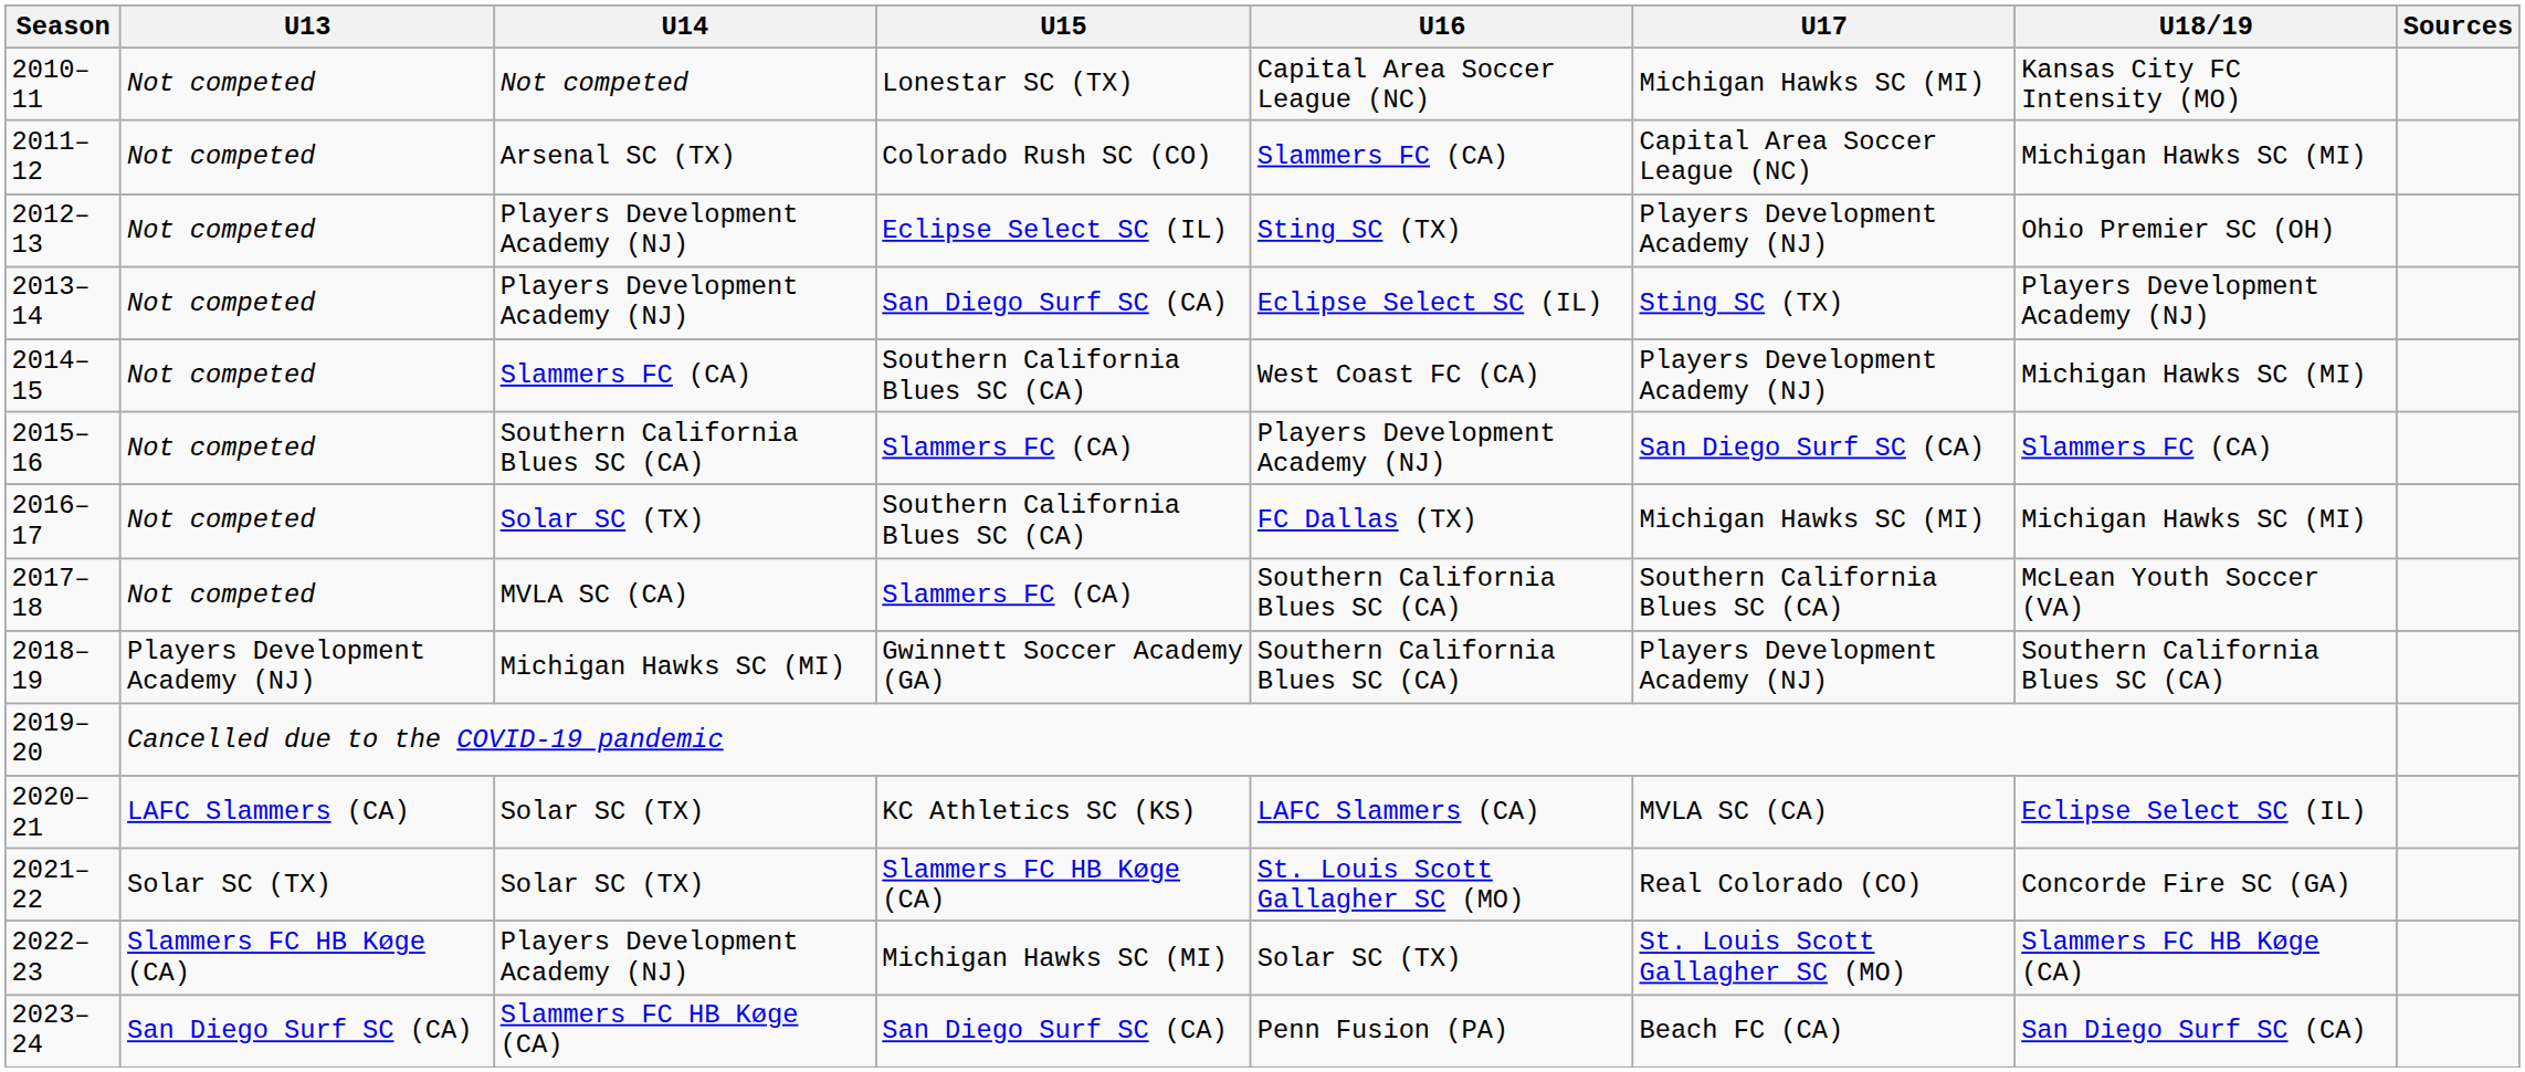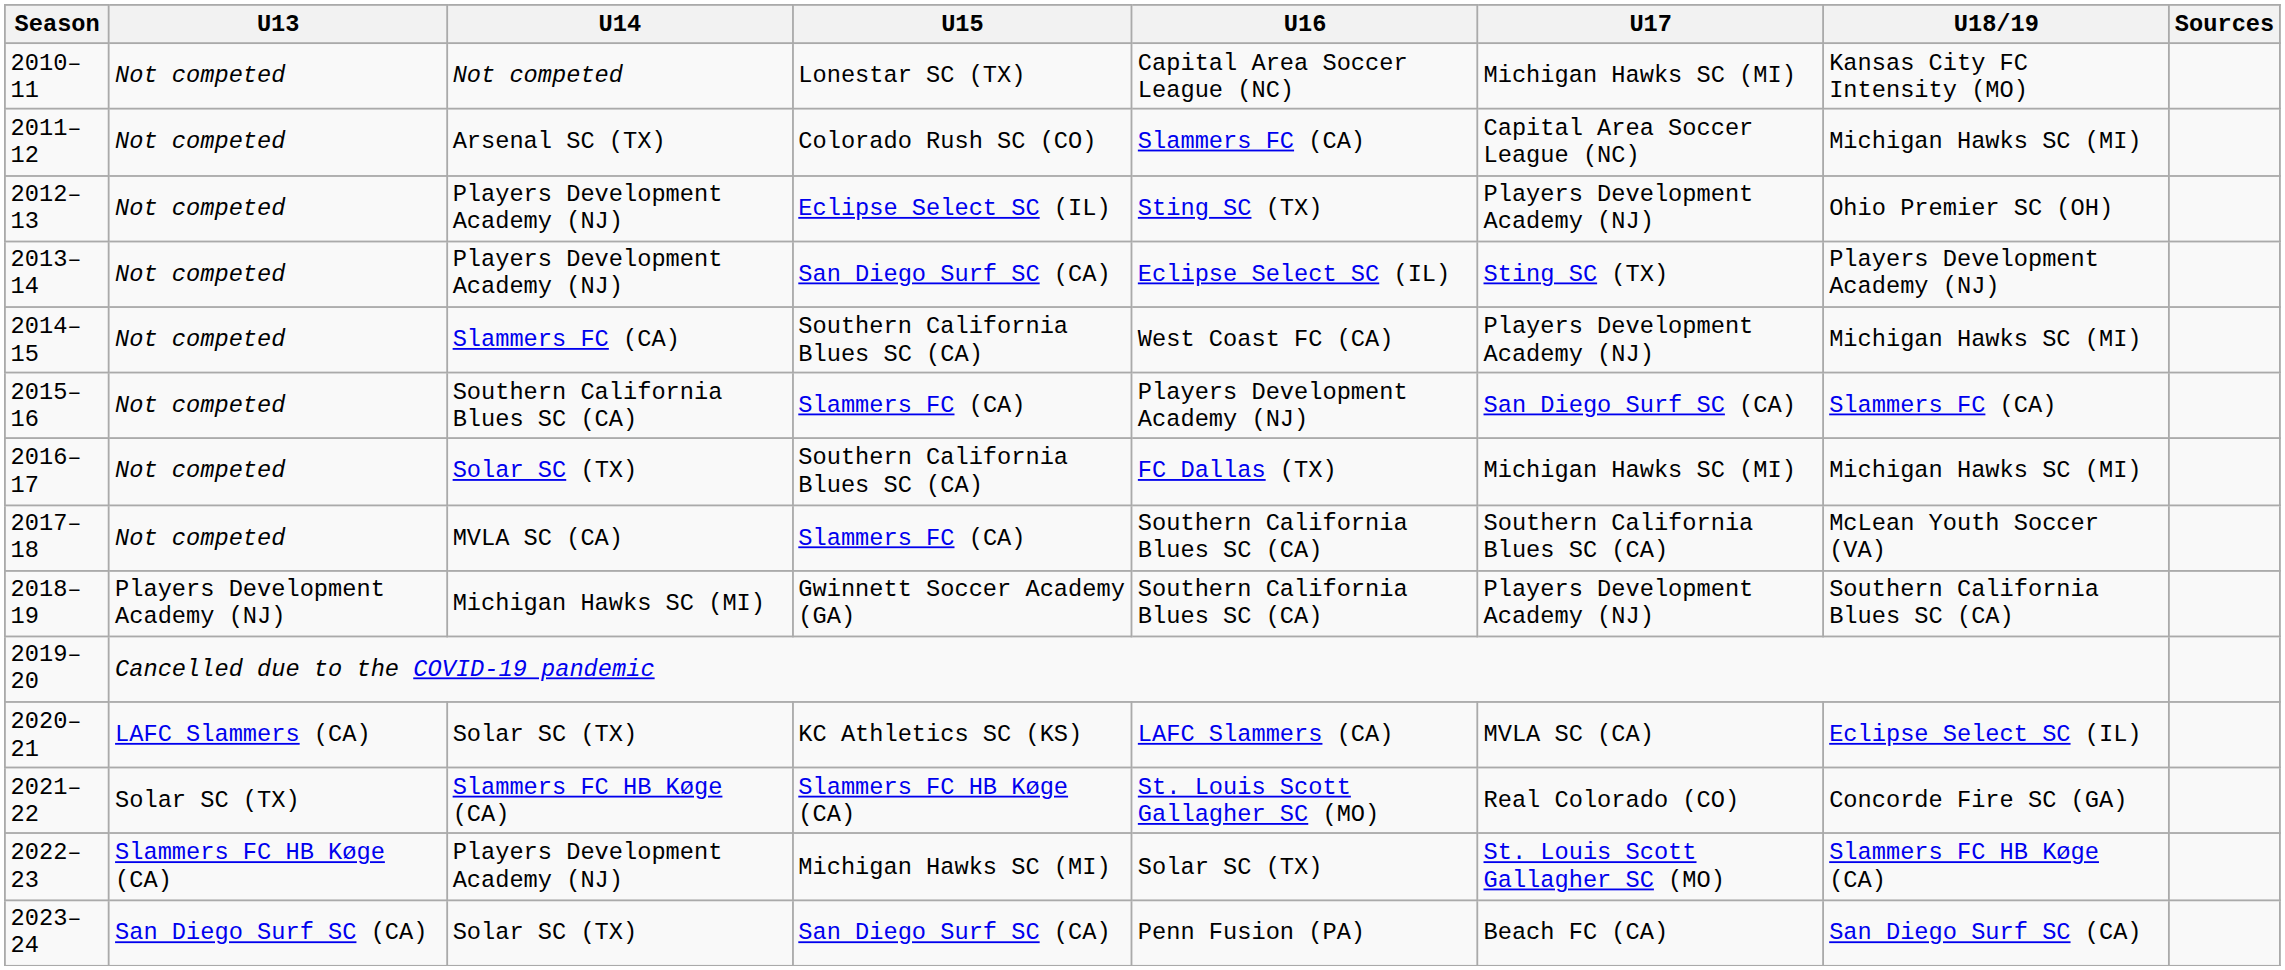2021–22 | U14: Solar SC (TX) -> Slammers FC HB Køge (CA)
2023–24 | U14: Slammers FC HB Køge (CA) -> Solar SC (TX)
